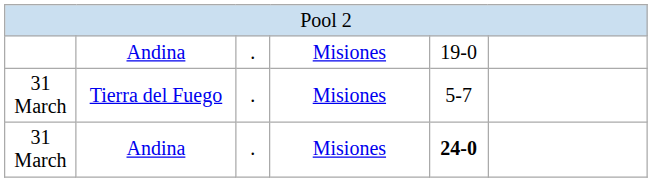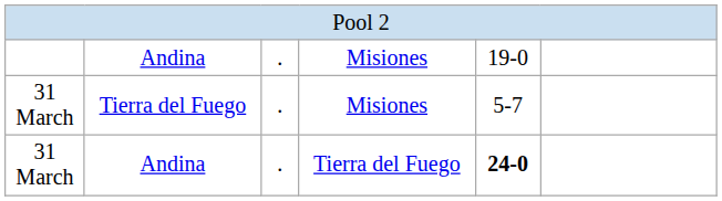31 March / Andina | column 4: Misiones -> Tierra del Fuego
